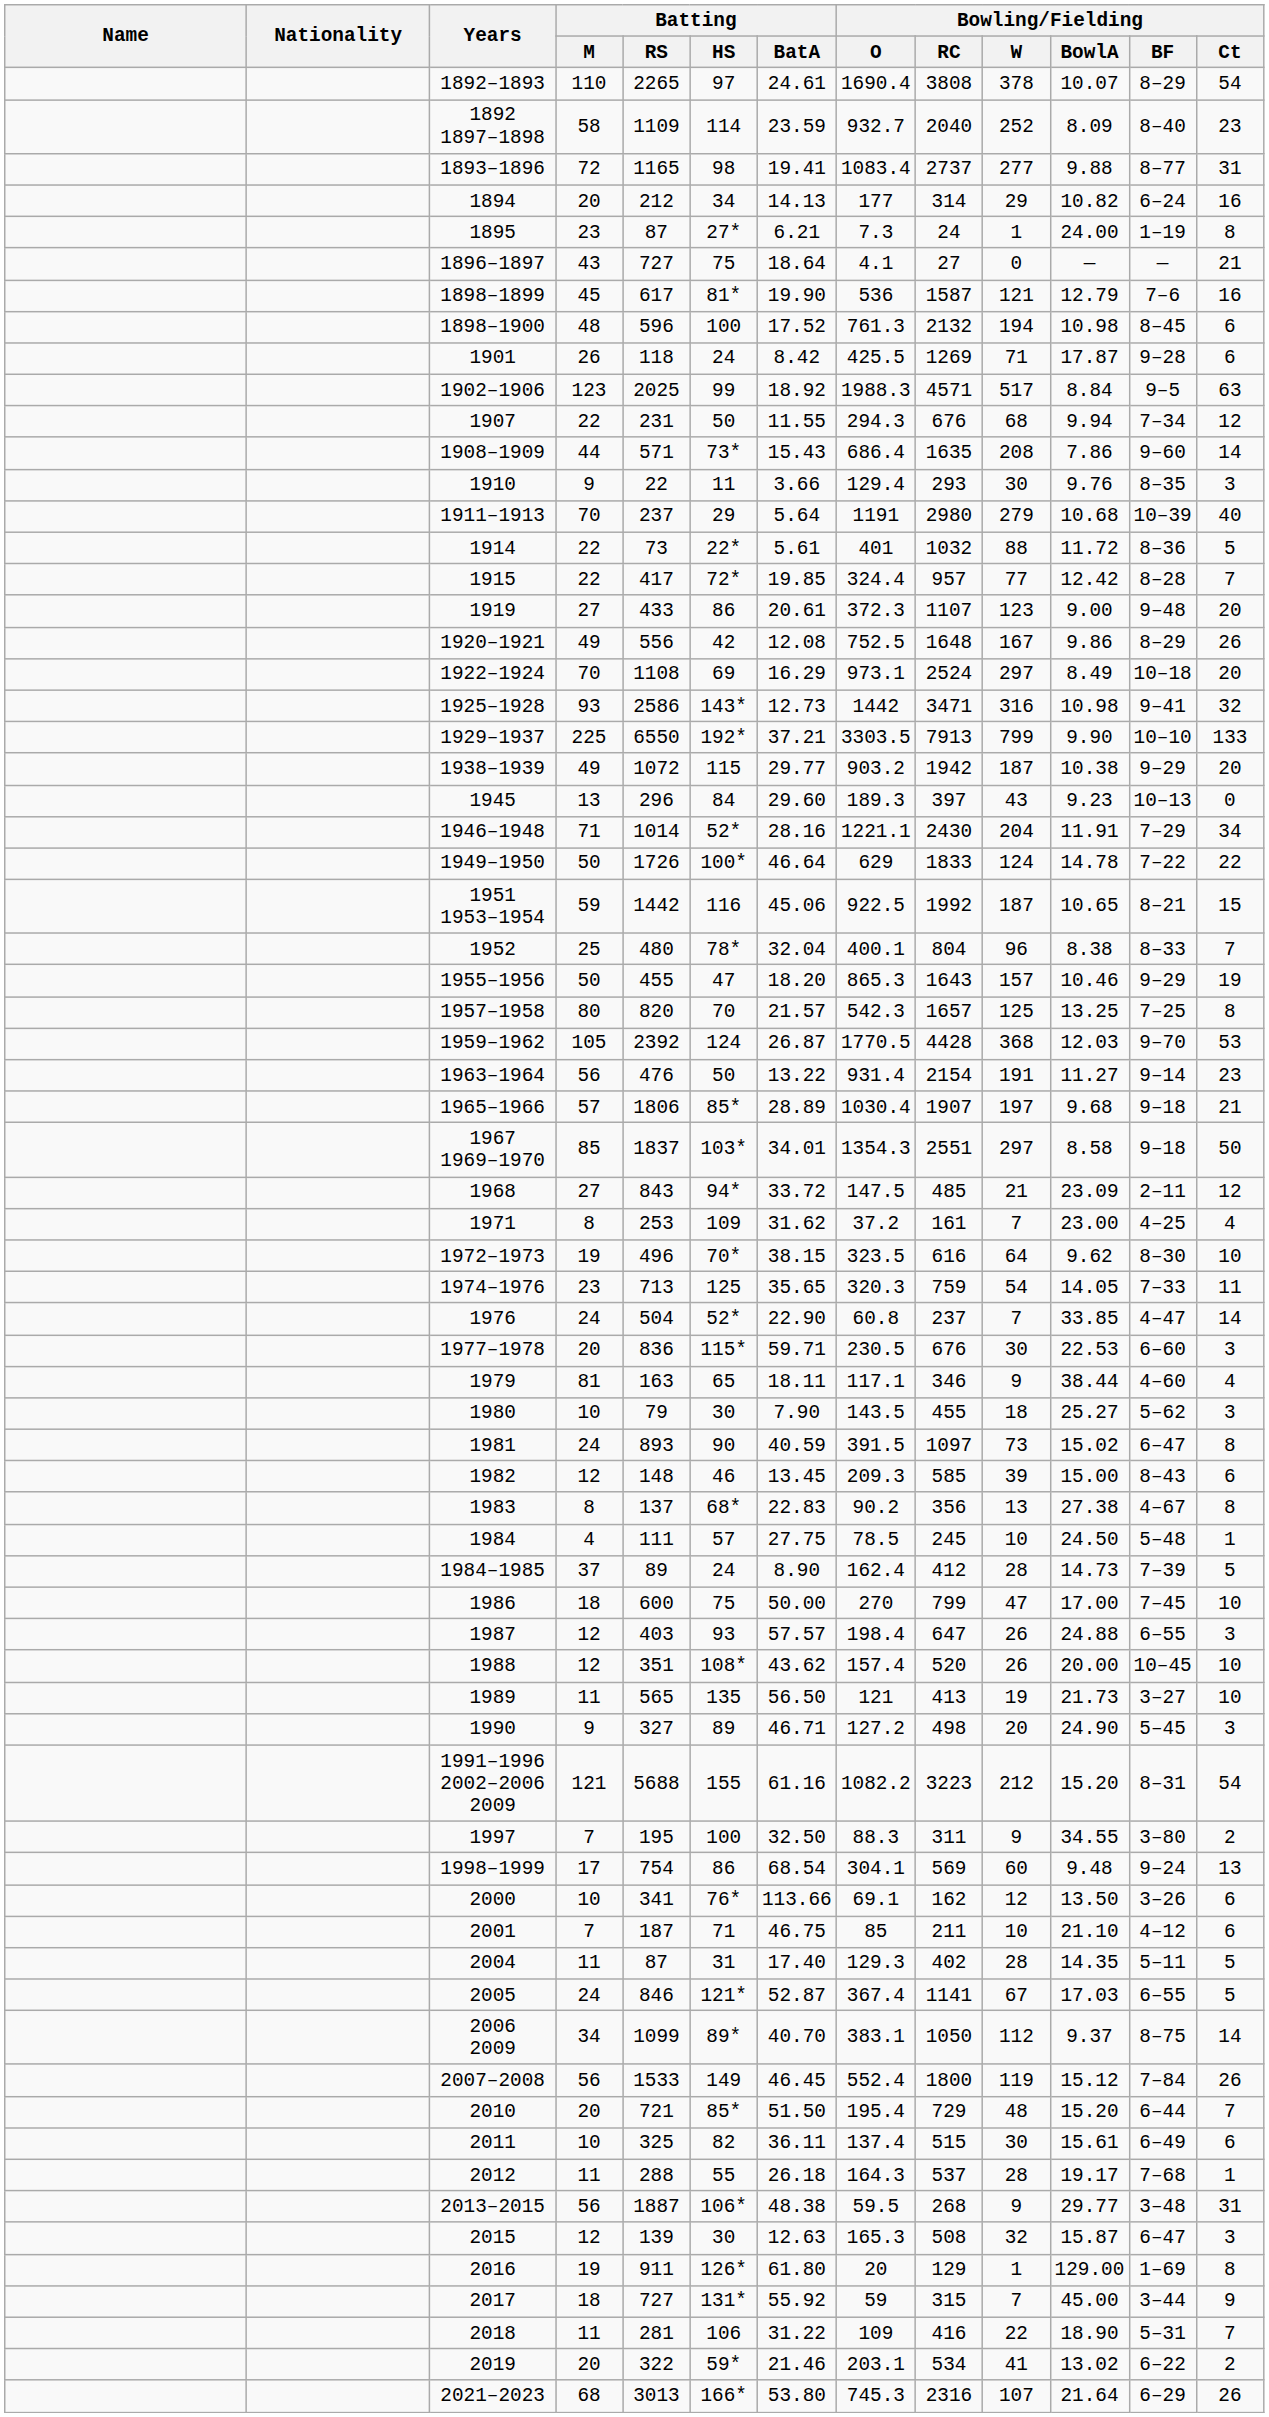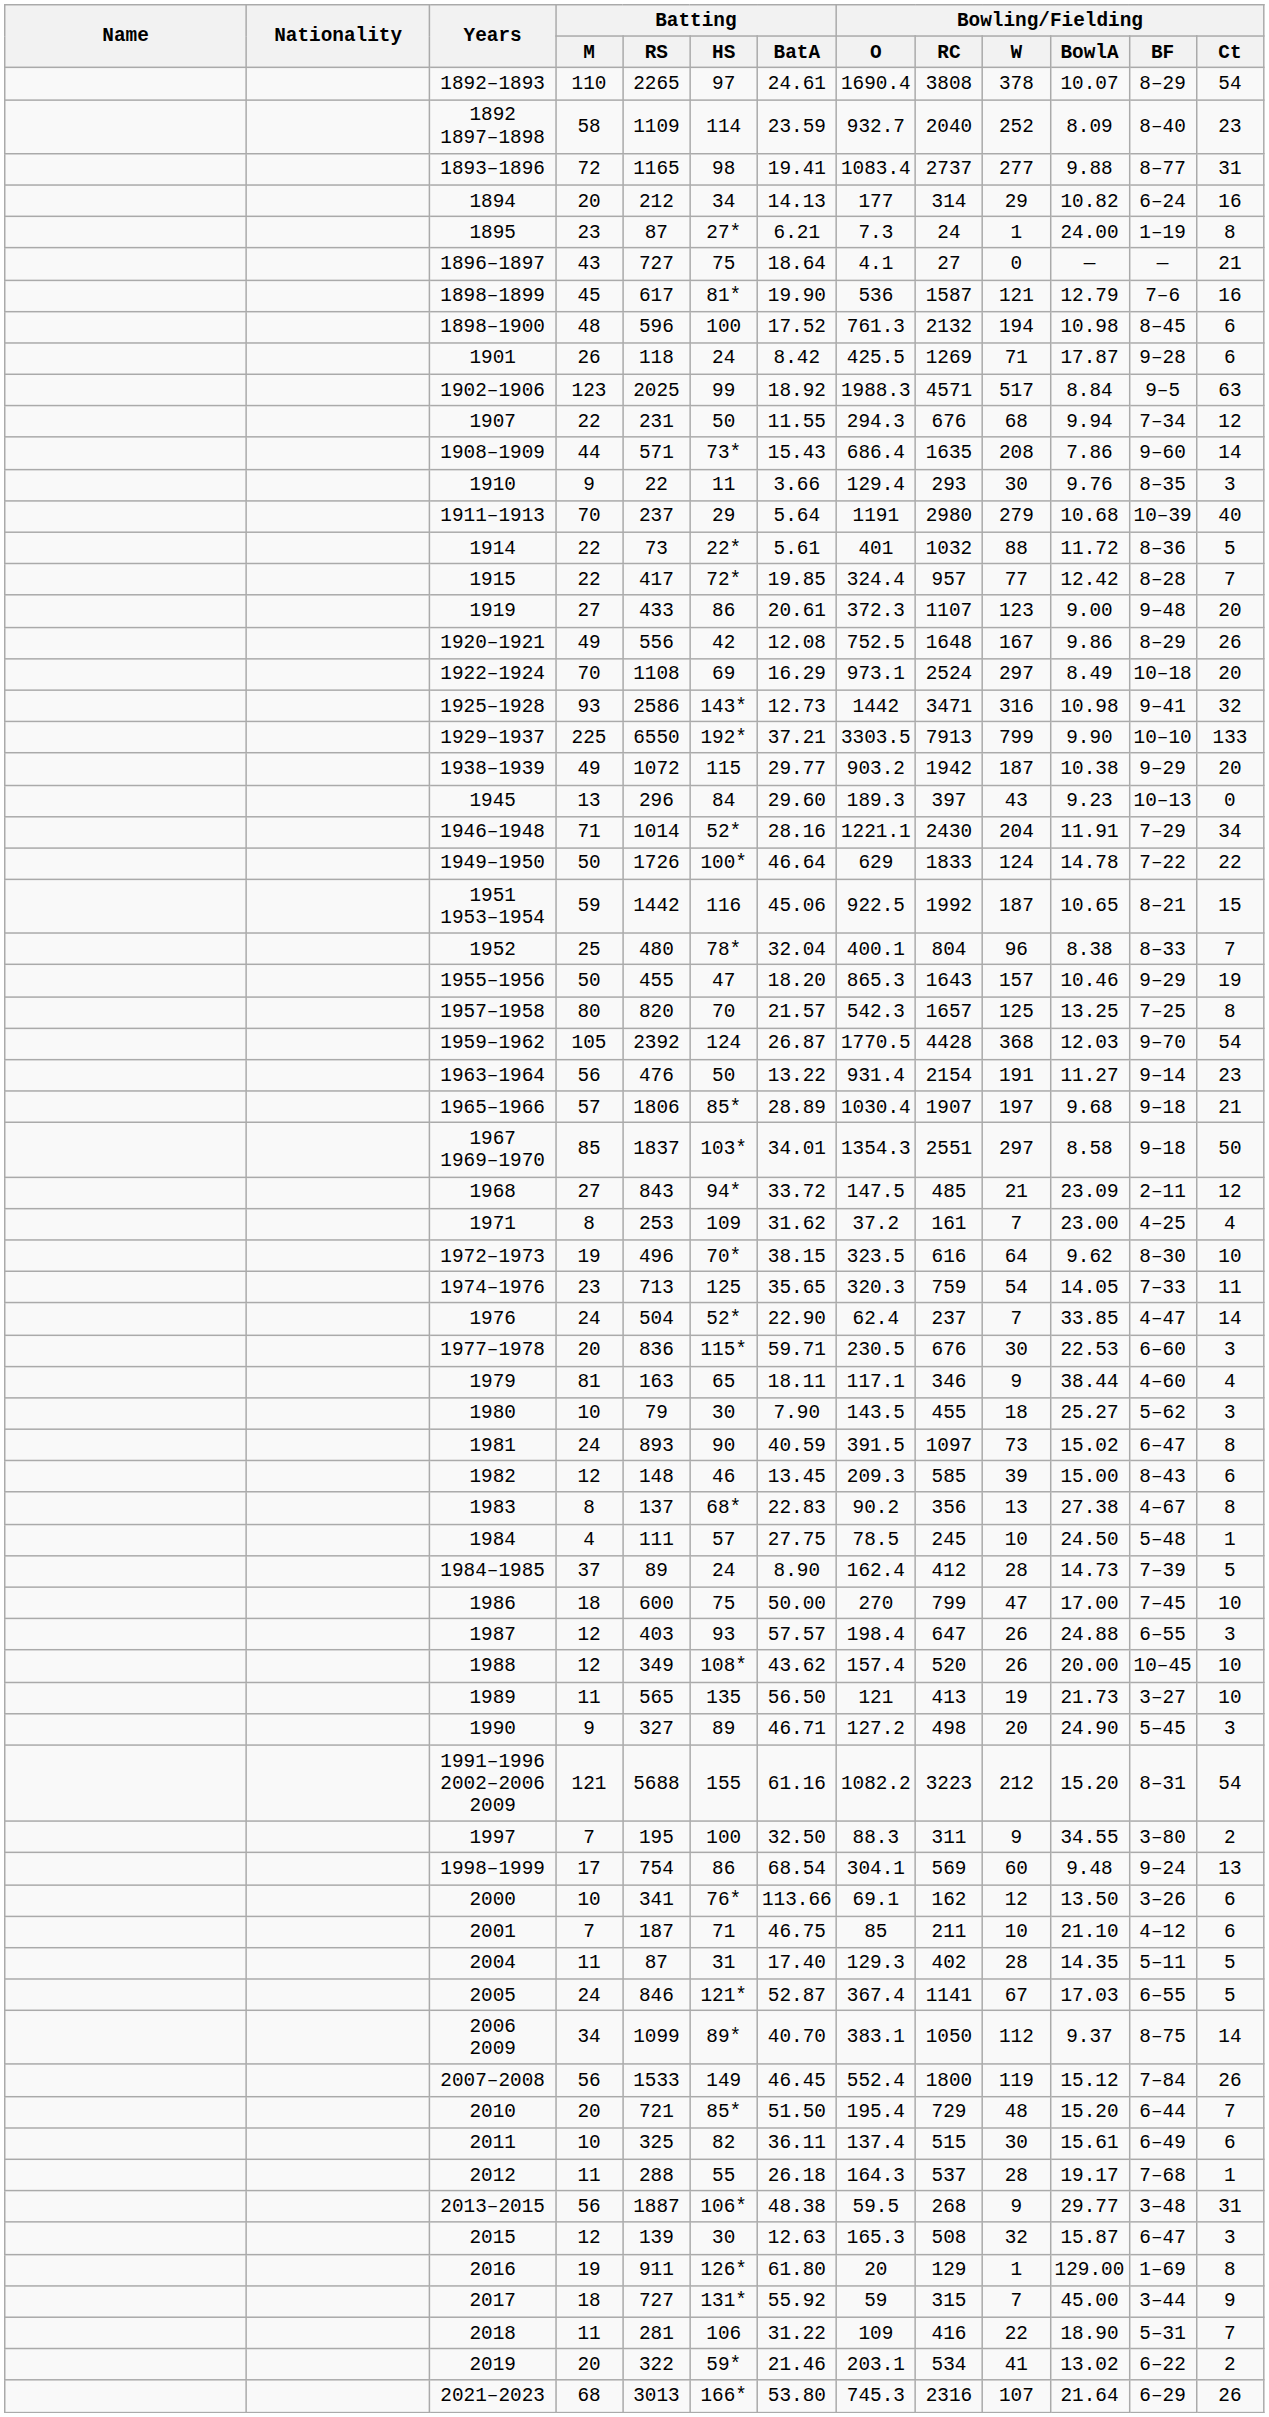1959–1962 | Bowling/Fielding / Ct: 53 -> 54
1976 | Bowling/Fielding / O: 60.8 -> 62.4
1988 | Batting / RS: 351 -> 349
